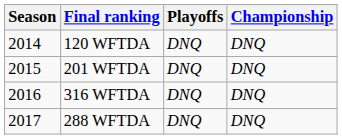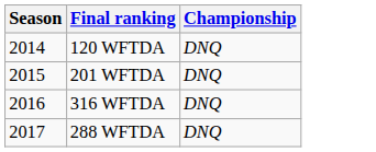- column: Playoffs | DNQ | DNQ | DNQ | DNQ
